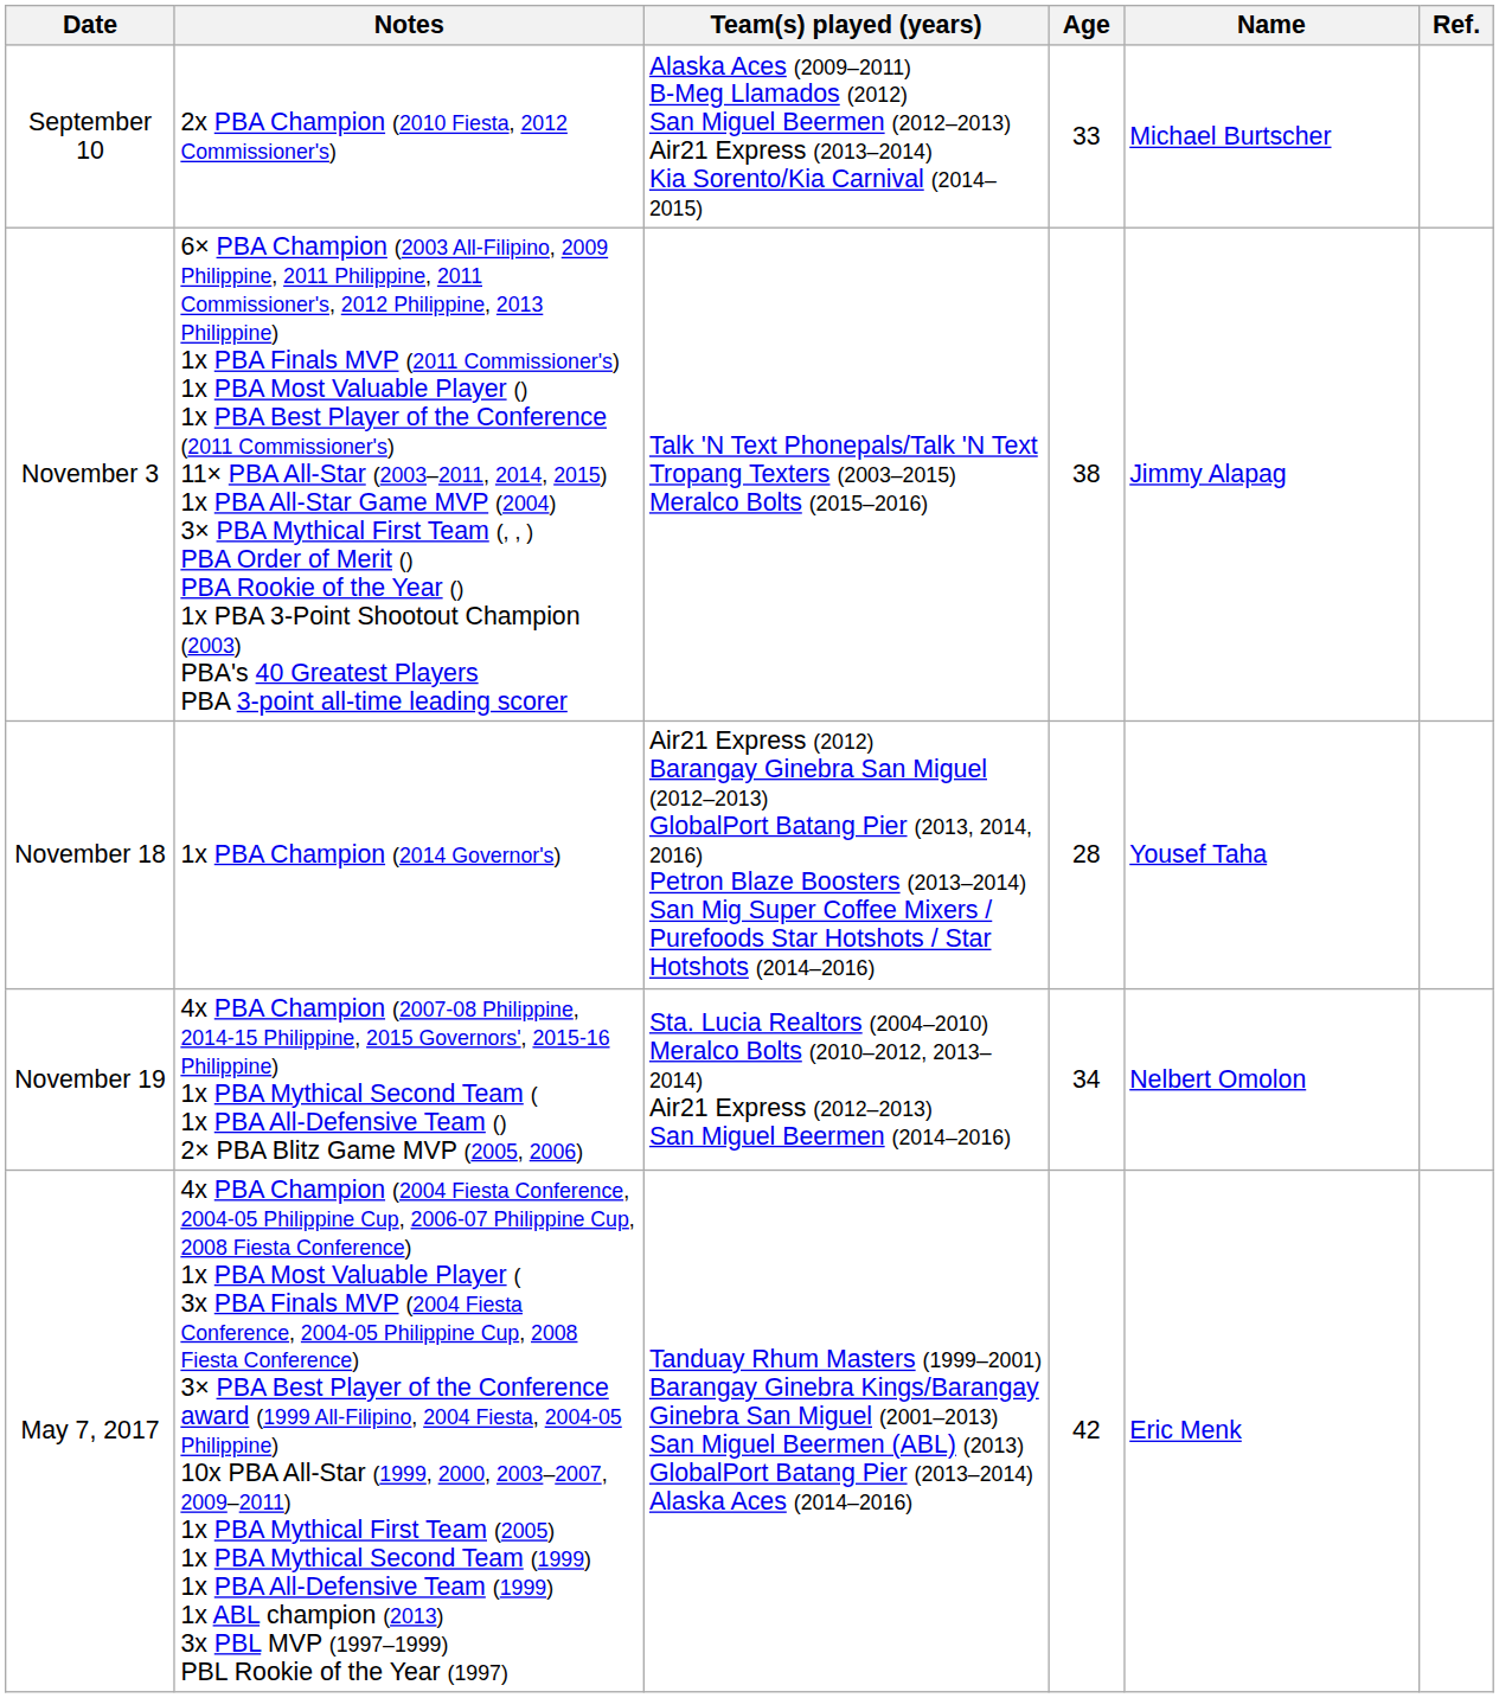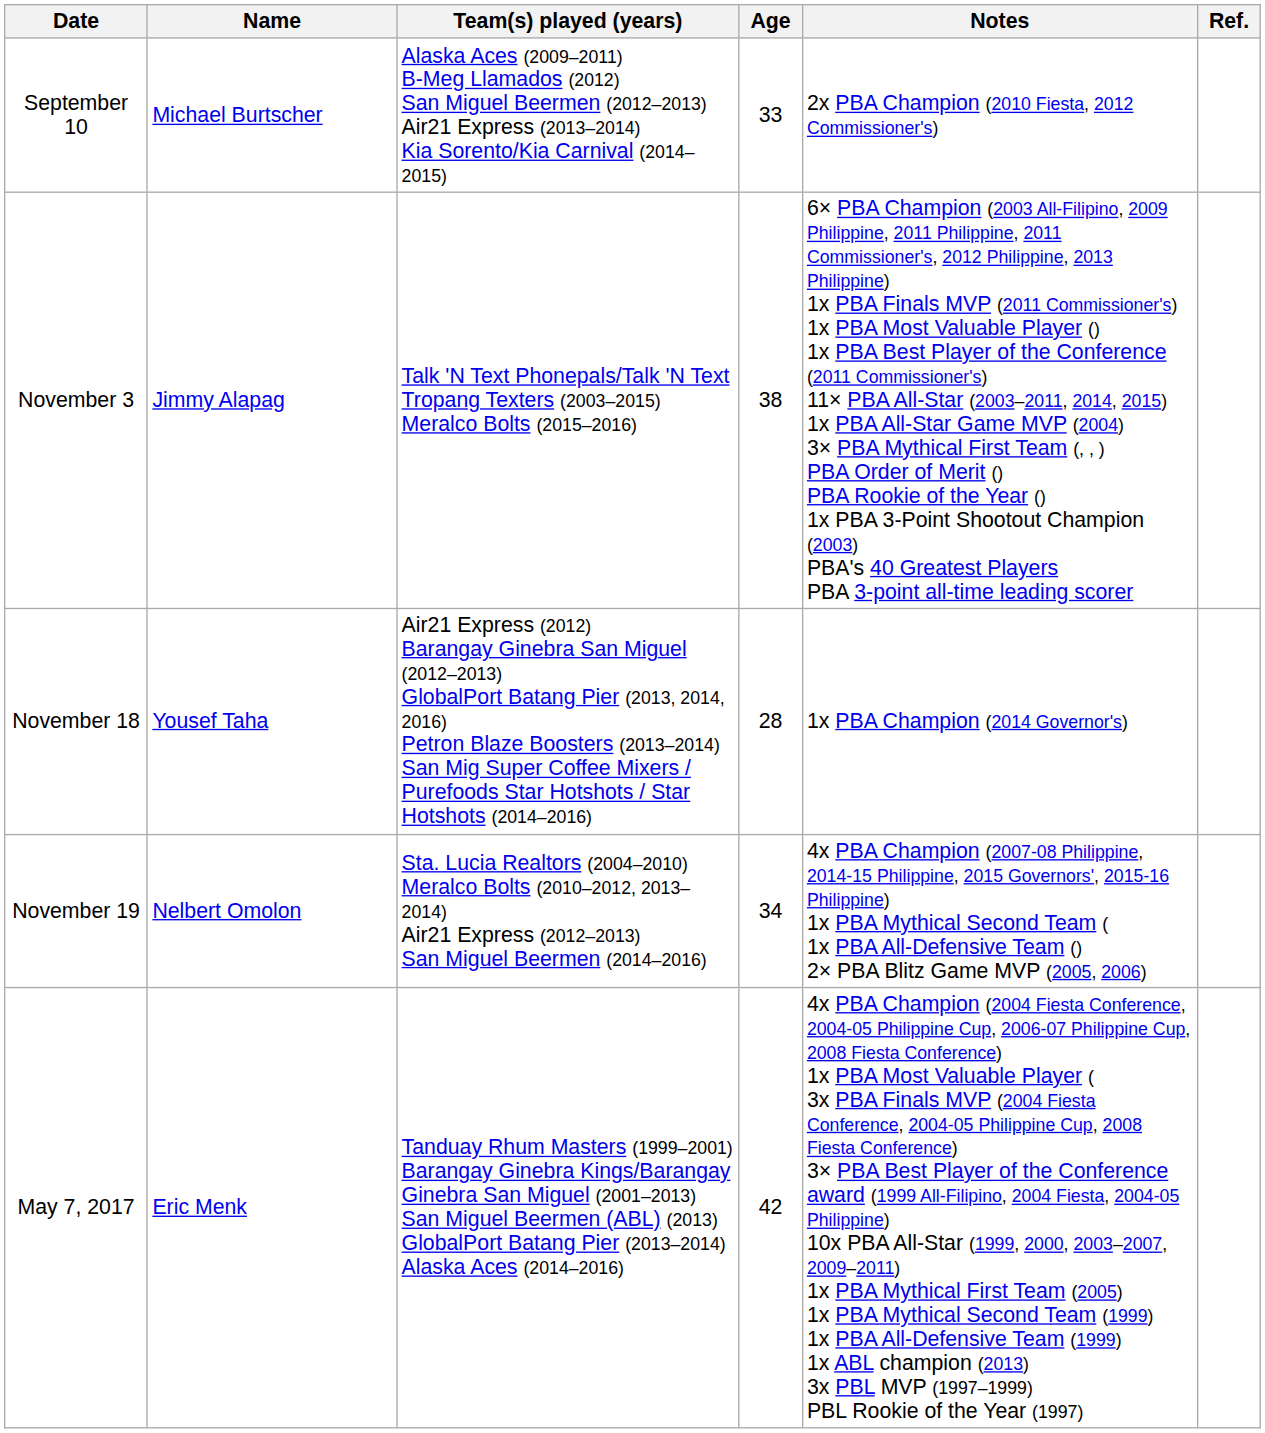columns swapped: Name <-> Notes
